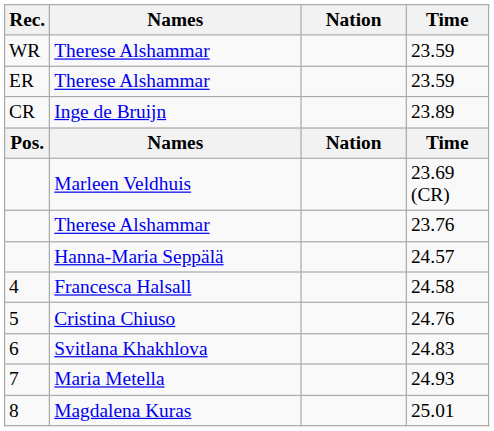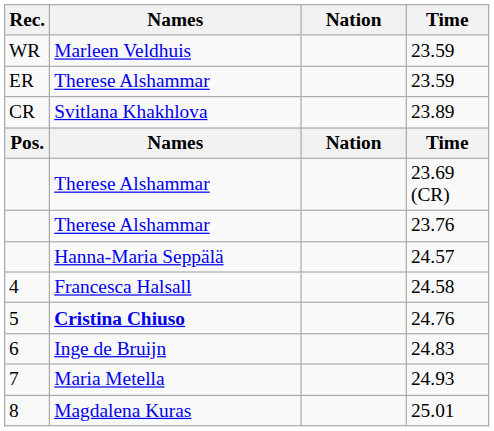WR / 23.59 | Names: Therese Alshammar -> Marleen Veldhuis
23.89 | Names: Inge de Bruijn -> Svitlana Khakhlova
23.69 (CR) | Names: Marleen Veldhuis -> Therese Alshammar
24.76 | Names: normal -> bold
24.83 | Names: Svitlana Khakhlova -> Inge de Bruijn
